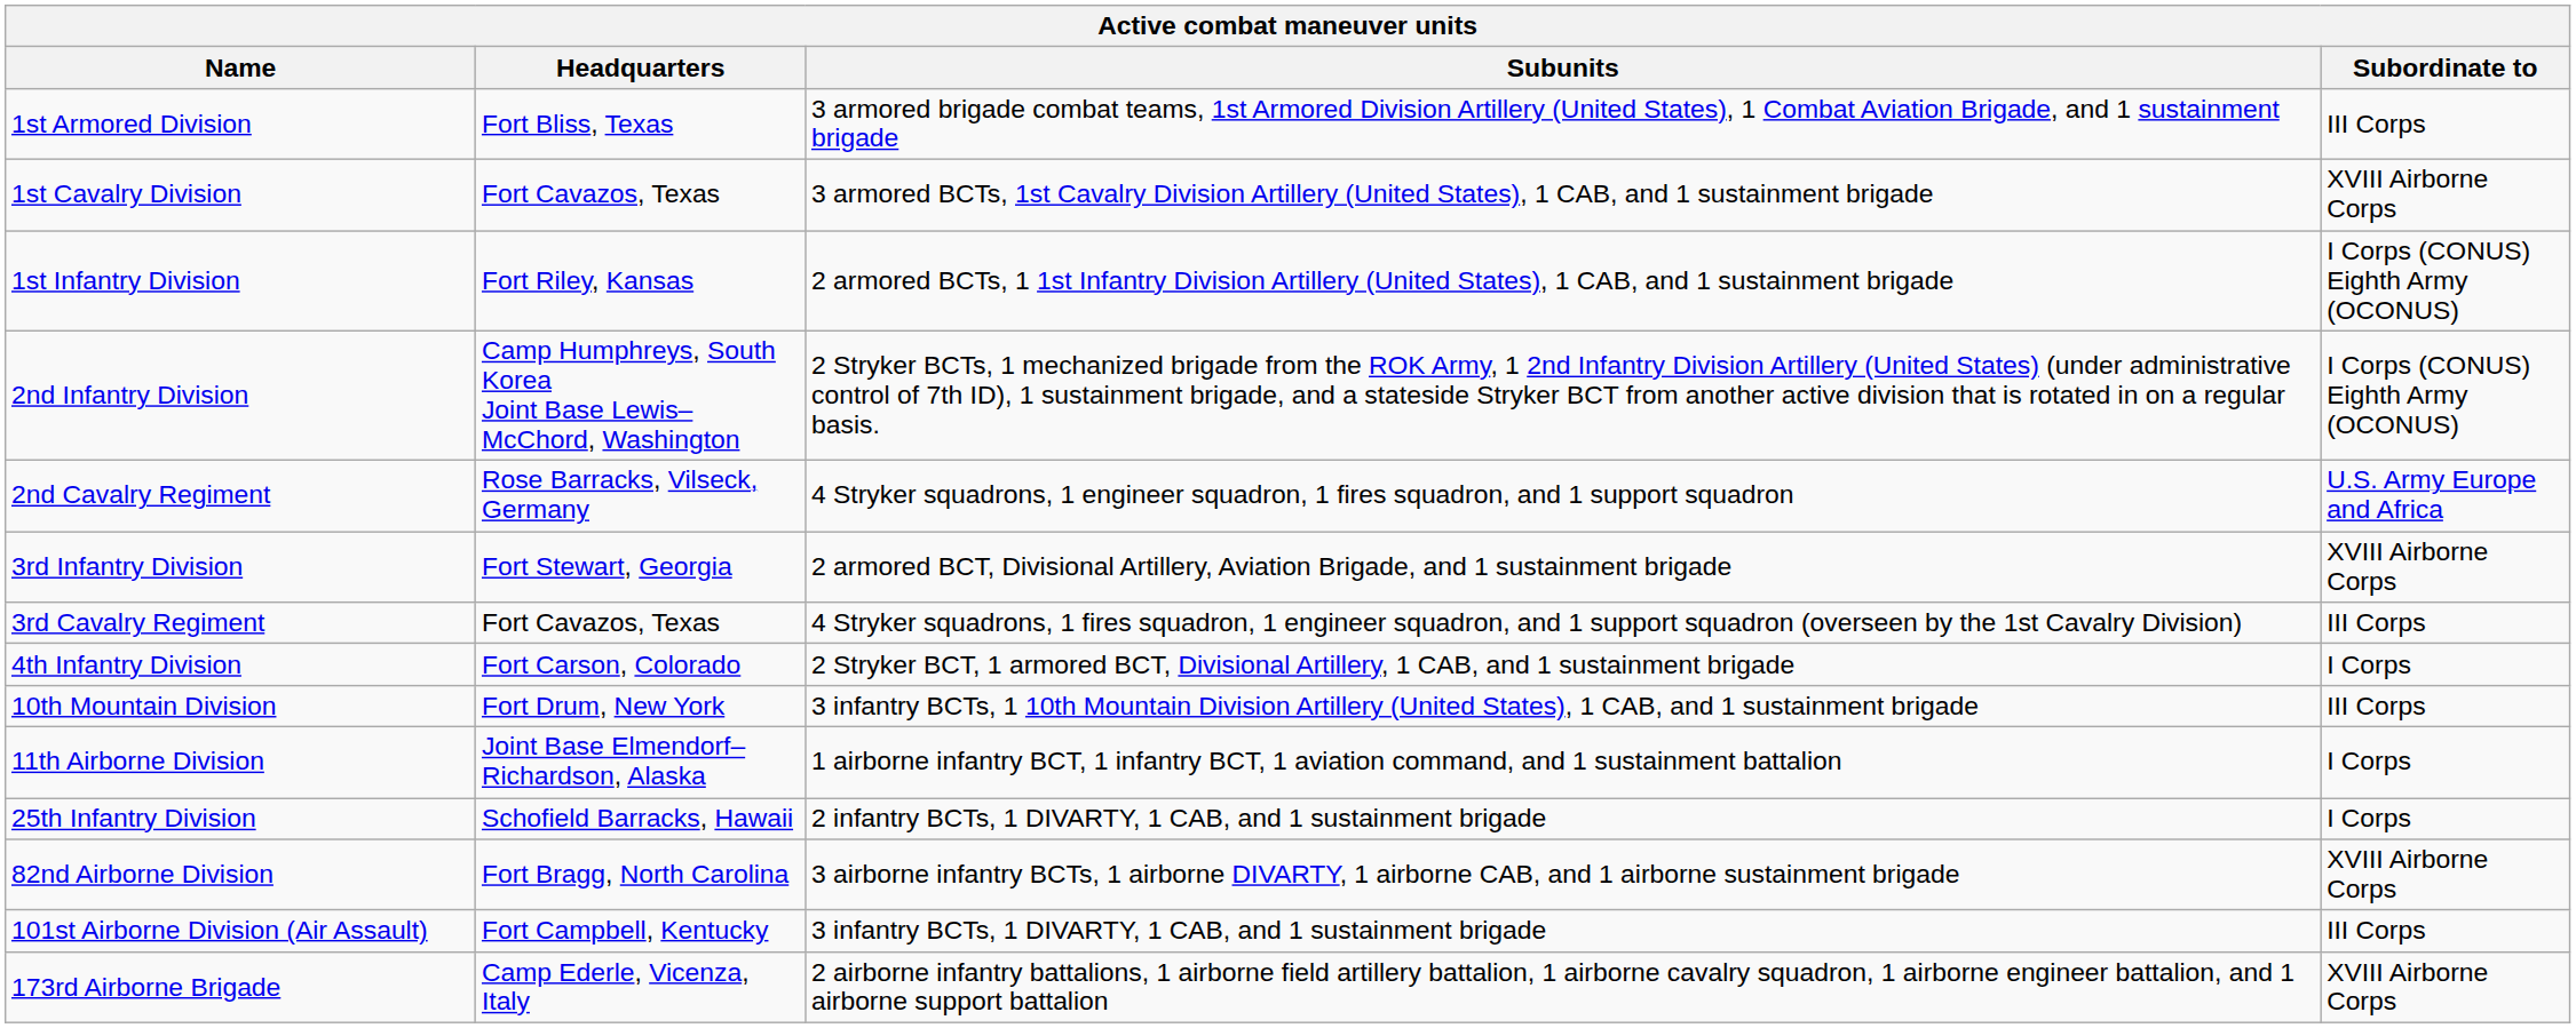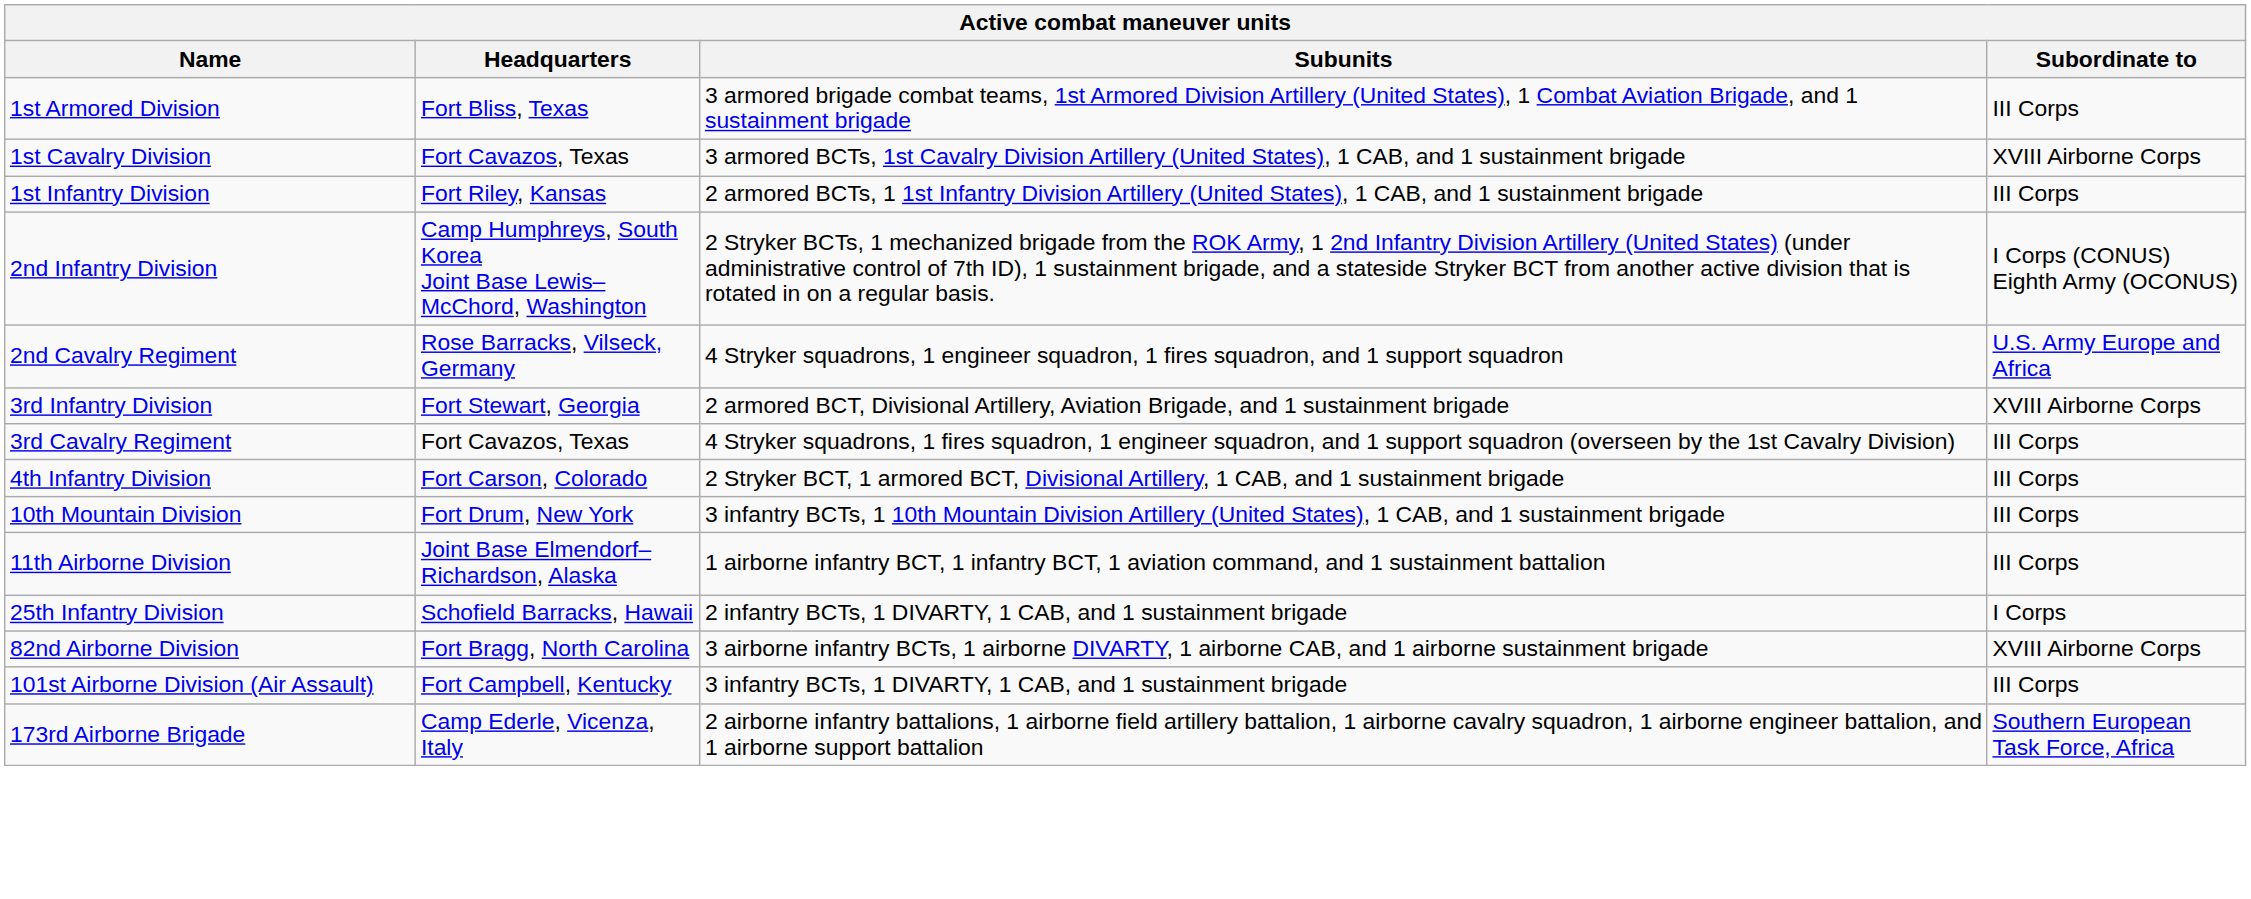1st Infantry Division | Subordinate to: I Corps (CONUS) Eighth Army (OCONUS) -> III Corps
4th Infantry Division | Subordinate to: I Corps -> III Corps
11th Airborne Division | Subordinate to: I Corps -> III Corps
173rd Airborne Brigade | Subordinate to: XVIII Airborne Corps -> Southern European Task Force, Africa
